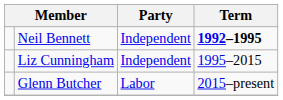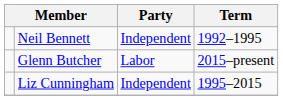Neil Bennett | Term: bold -> normal
rows swapped: Liz Cunningham <-> Glenn Butcher
